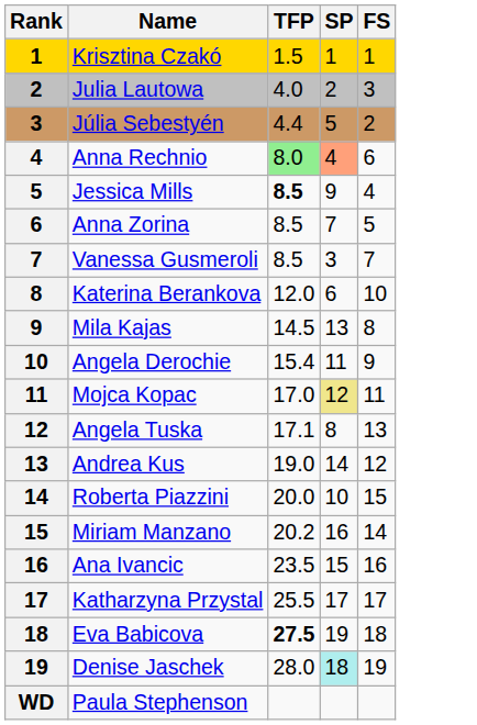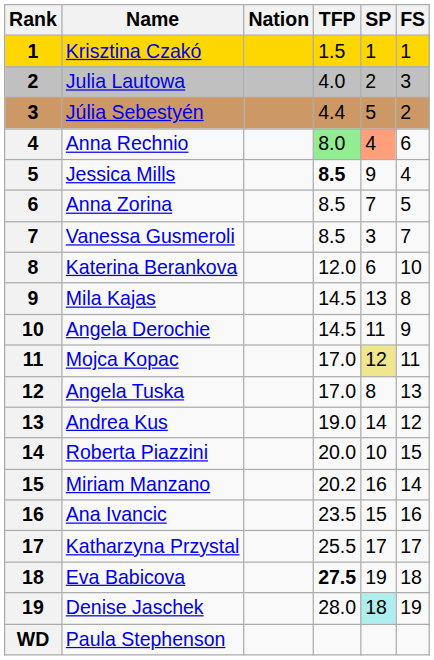+ column: Nation
Angela Derochie | TFP: 15.4 -> 14.5
Angela Tuska | TFP: 17.1 -> 17.0
